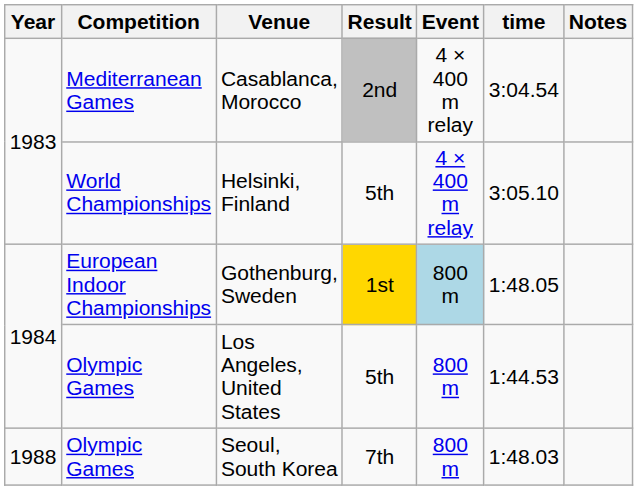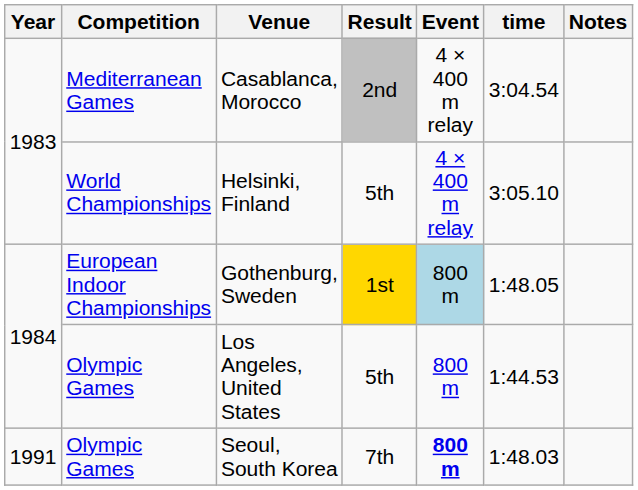Seoul, South Korea | Year: 1988 -> 1991
Seoul, South Korea | Event: normal -> bold
